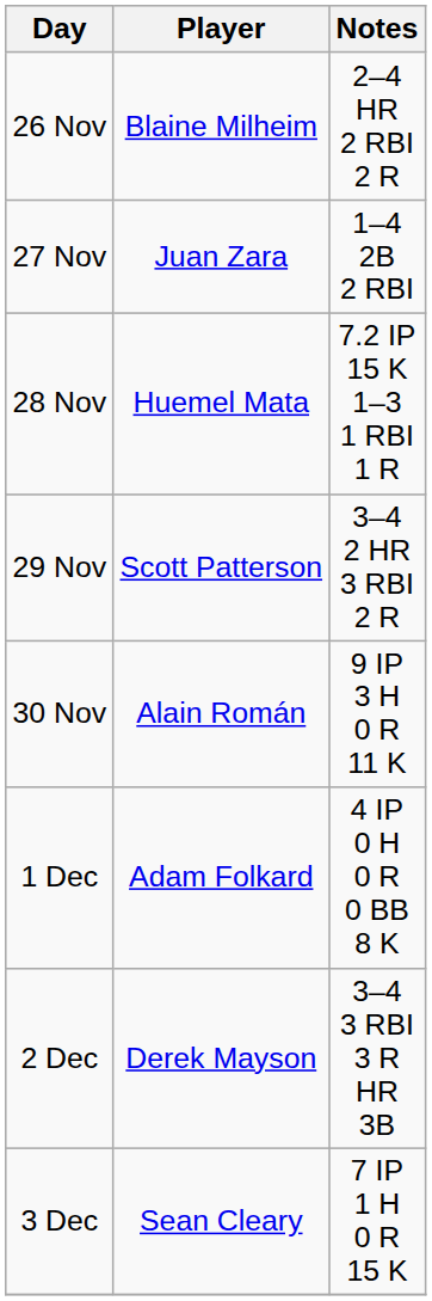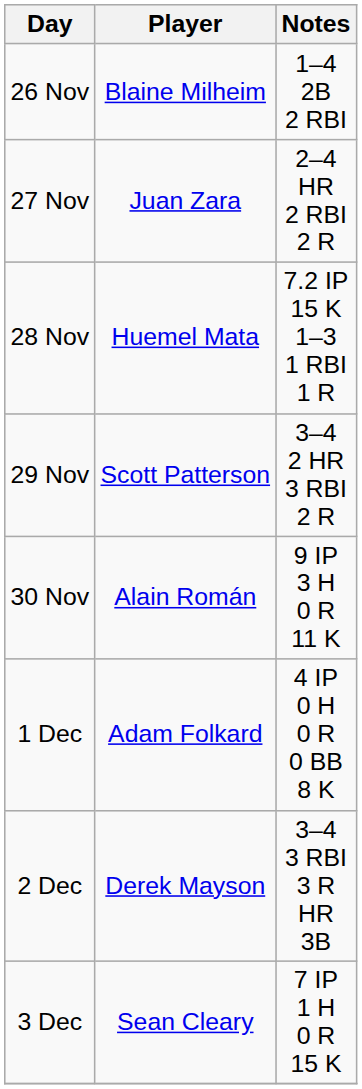26 Nov | Notes: 2–4 HR 2 RBI 2 R -> 1–4 2B 2 RBI
27 Nov | Notes: 1–4 2B 2 RBI -> 2–4 HR 2 RBI 2 R
